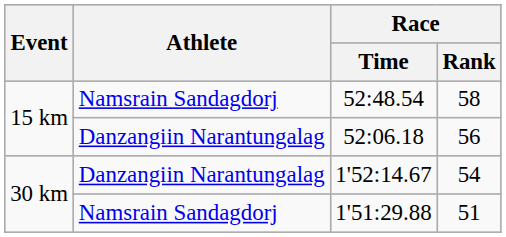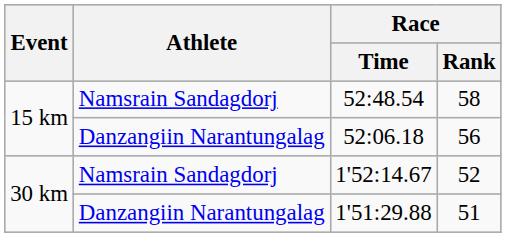1'52:14.67 | Athlete: Danzangiin Narantungalag -> Namsrain Sandagdorj
1'52:14.67 | Race / Rank: 54 -> 52
1'51:29.88 | Athlete: Namsrain Sandagdorj -> Danzangiin Narantungalag
